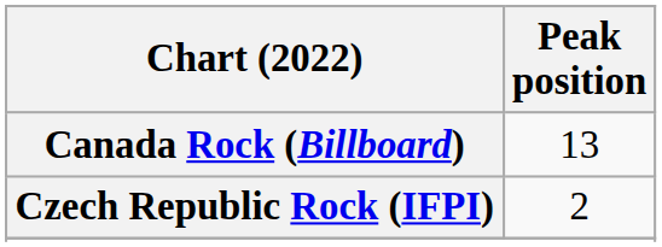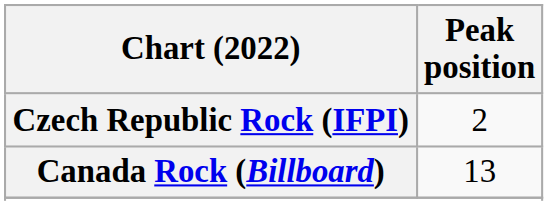rows swapped: Canada Rock (Billboard) <-> Czech Republic Rock (IFPI)
